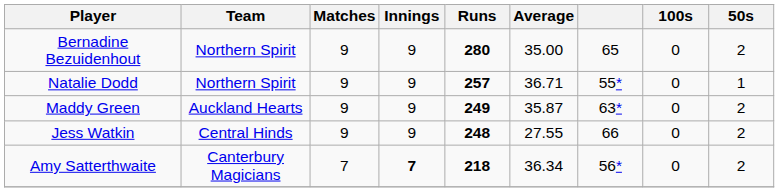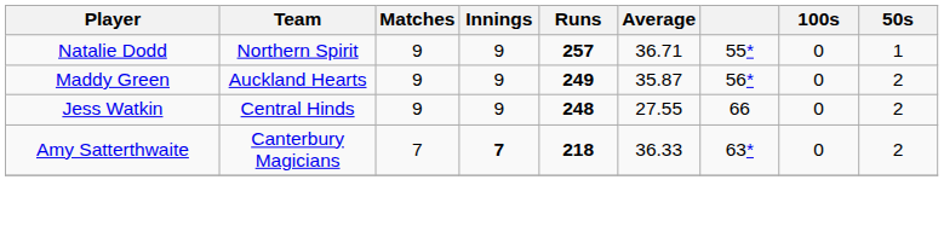- row: Bernadine Bezuidenhout | Northern Spirit | 9 | 9 | 280 | 35.00 | 65 | 0 | 2
Maddy Green | column 7: 63* -> 56*
Amy Satterthwaite | Average: 36.34 -> 36.33
Amy Satterthwaite | column 7: 56* -> 63*
